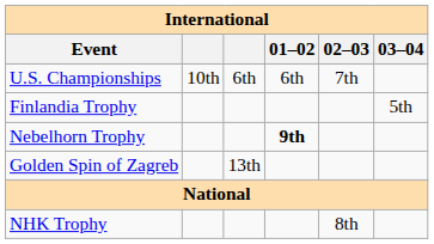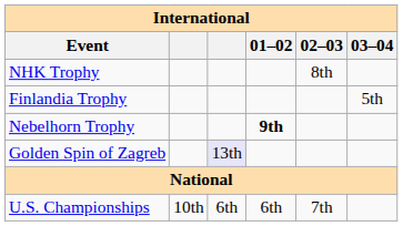rows swapped: NHK Trophy <-> U.S. Championships
Golden Spin of Zagreb | column 3: no background -> lavender background
